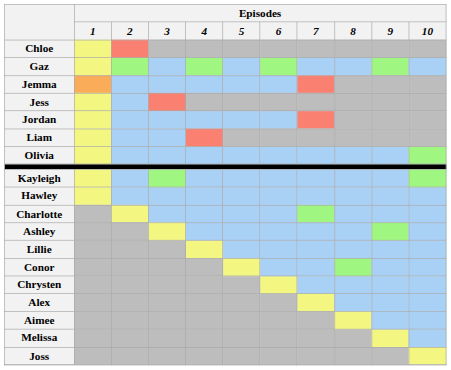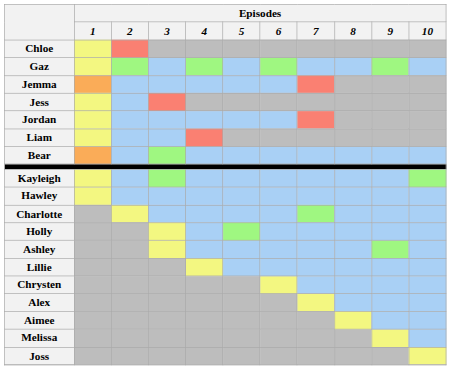- row: Olivia
+ row: Bear
+ row: Holly
- row: Conor
